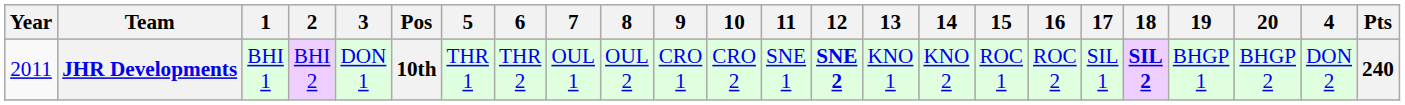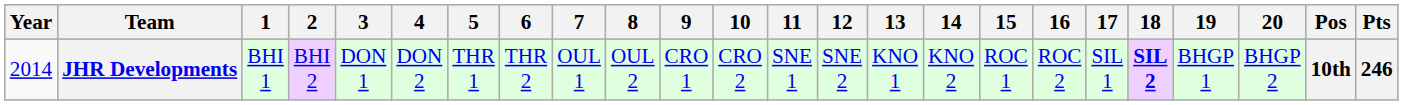columns swapped: 4 <-> Pos
JHR Developments | Year: 2011 -> 2014
JHR Developments | 12: bold -> normal
JHR Developments | Pts: 240 -> 246
